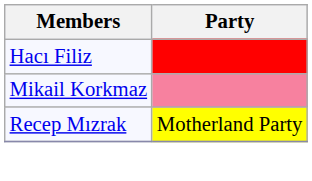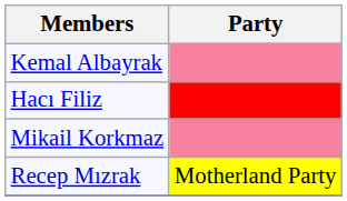+ row: Kemal Albayrak
